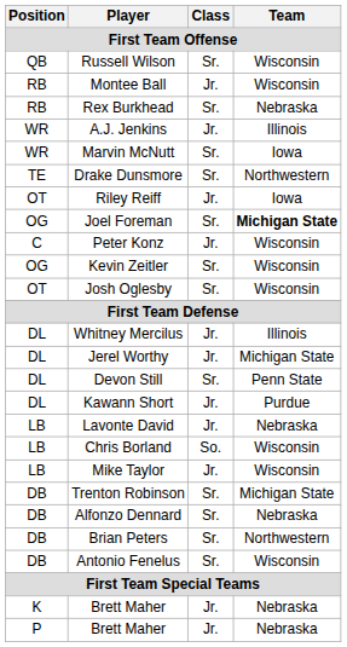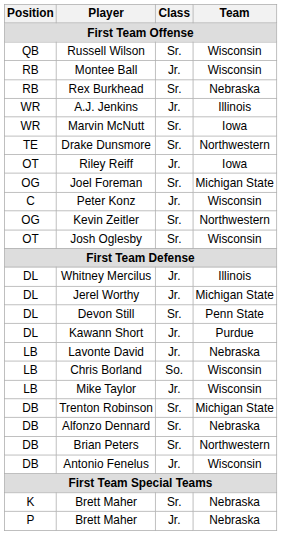Joel Foreman | Team: bold -> normal
Kevin Zeitler | Team: Wisconsin -> Northwestern
Antonio Fenelus | Class: Sr. -> Jr.
K / Brett Maher | Class: Jr. -> Sr.
